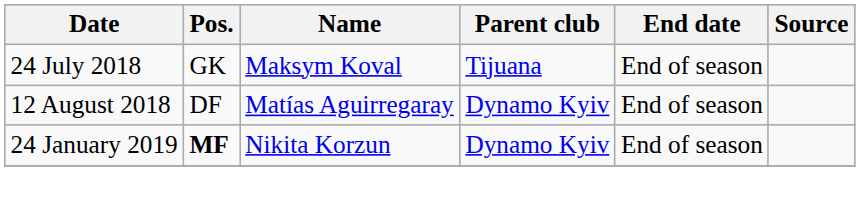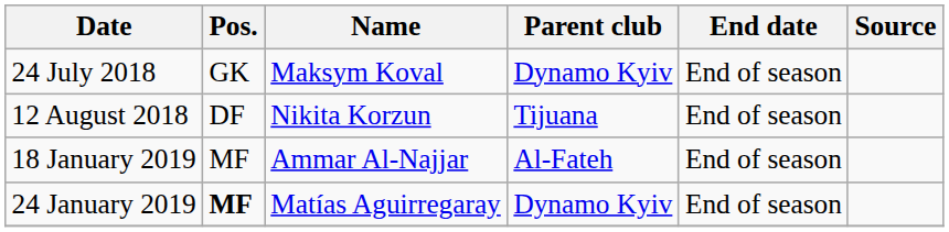24 July 2018 | Parent club: Tijuana -> Dynamo Kyiv
12 August 2018 | Name: Matías Aguirregaray -> Nikita Korzun
12 August 2018 | Parent club: Dynamo Kyiv -> Tijuana
+ row: 18 January 2019 | MF | Ammar Al-Najjar | Al-Fateh | End of season
24 January 2019 | Name: Nikita Korzun -> Matías Aguirregaray
